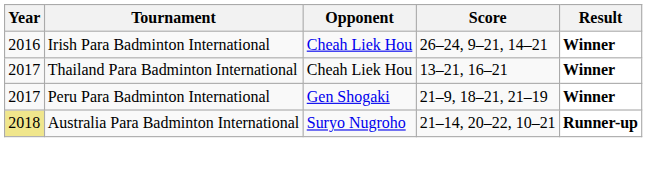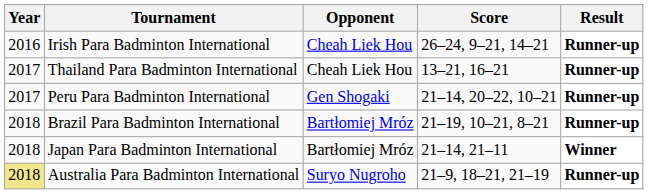Irish Para Badminton International | Result: Winner -> Runner-up
Thailand Para Badminton International | Result: Winner -> Runner-up
Peru Para Badminton International | Score: 21–9, 18–21, 21–19 -> 21–14, 20–22, 10–21
Peru Para Badminton International | Result: Winner -> Runner-up
+ row: 2018 | Brazil Para Badminton International | Bartłomiej Mróz | 21–19, 10–21, 8–21 | Runner-up
+ row: 2018 | Japan Para Badminton International | Bartłomiej Mróz | 21–14, 21–11 | Winner
Australia Para Badminton International | Score: 21–14, 20–22, 10–21 -> 21–9, 18–21, 21–19
